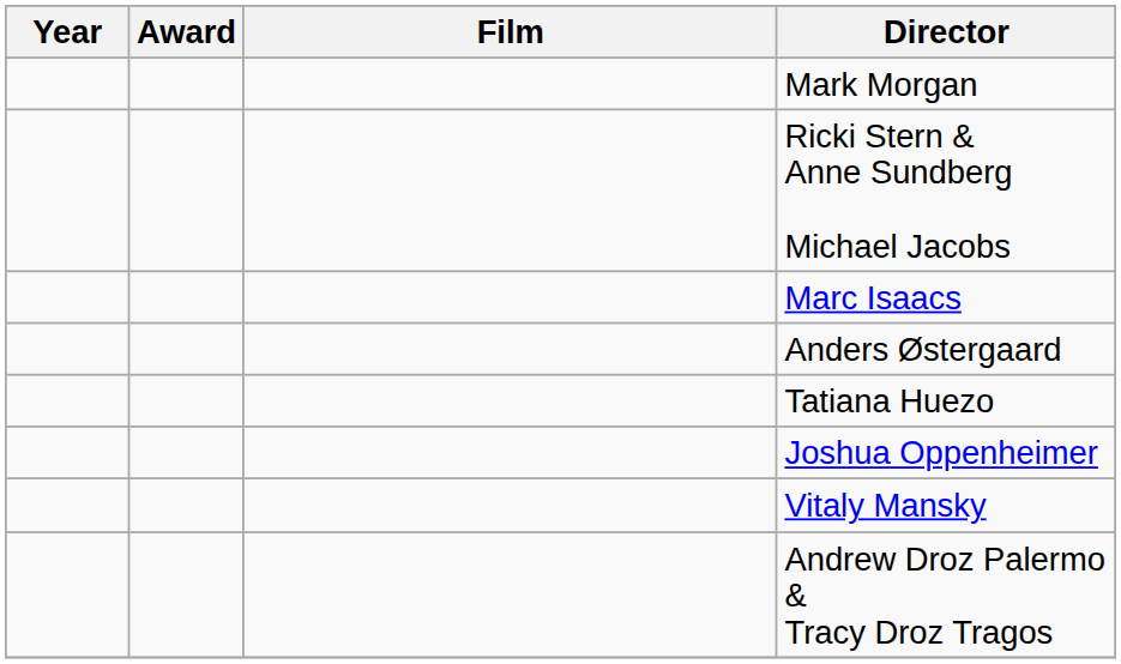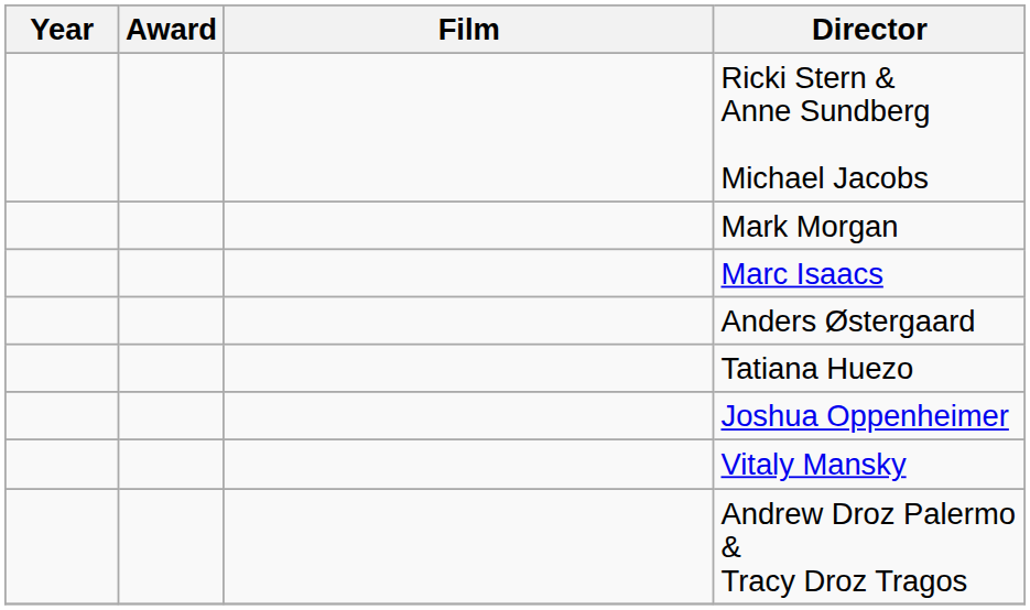rows swapped: Mark Morgan <-> Ricki Stern & Anne Sundberg Michael Jacobs
